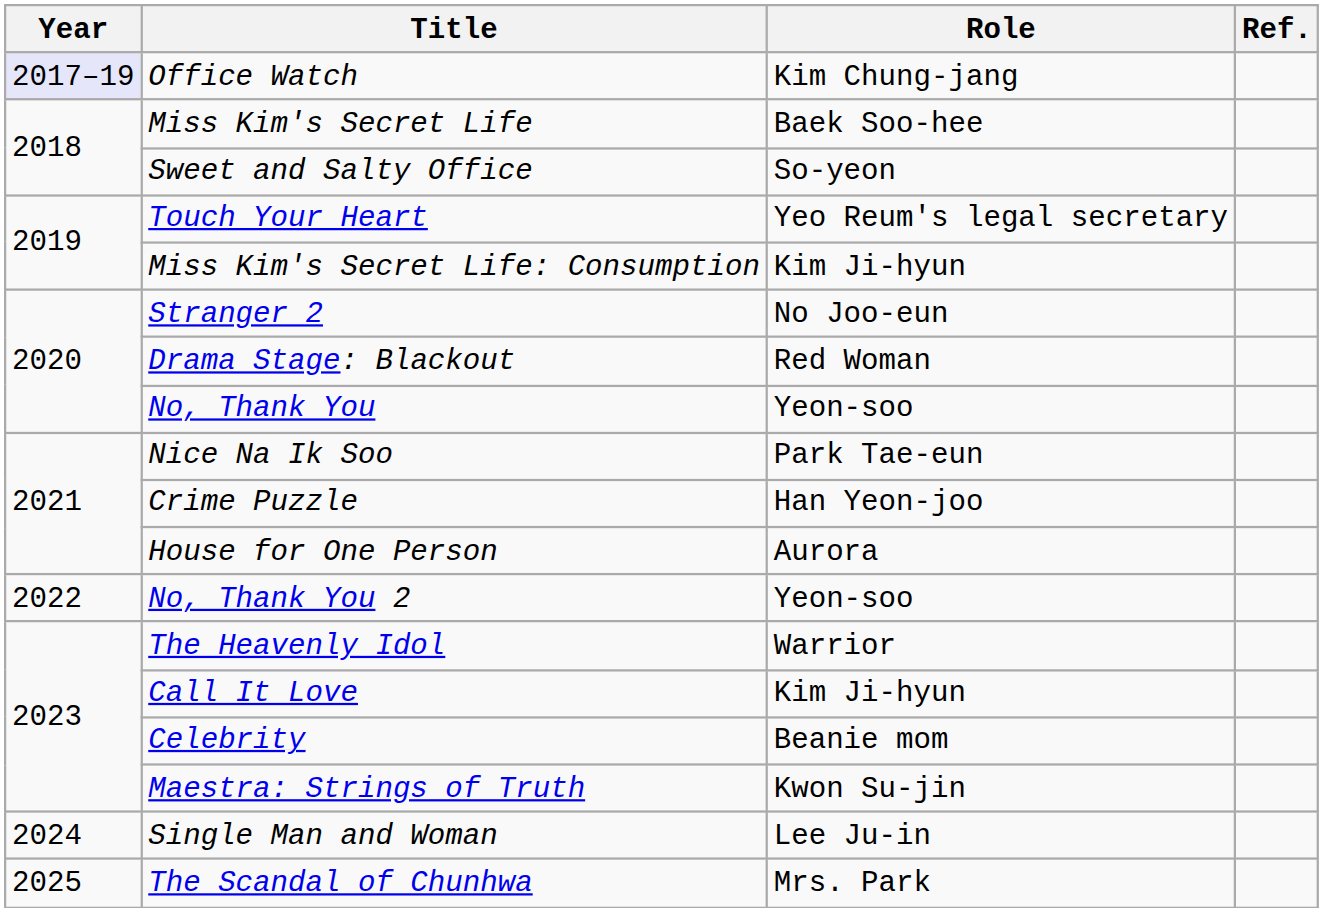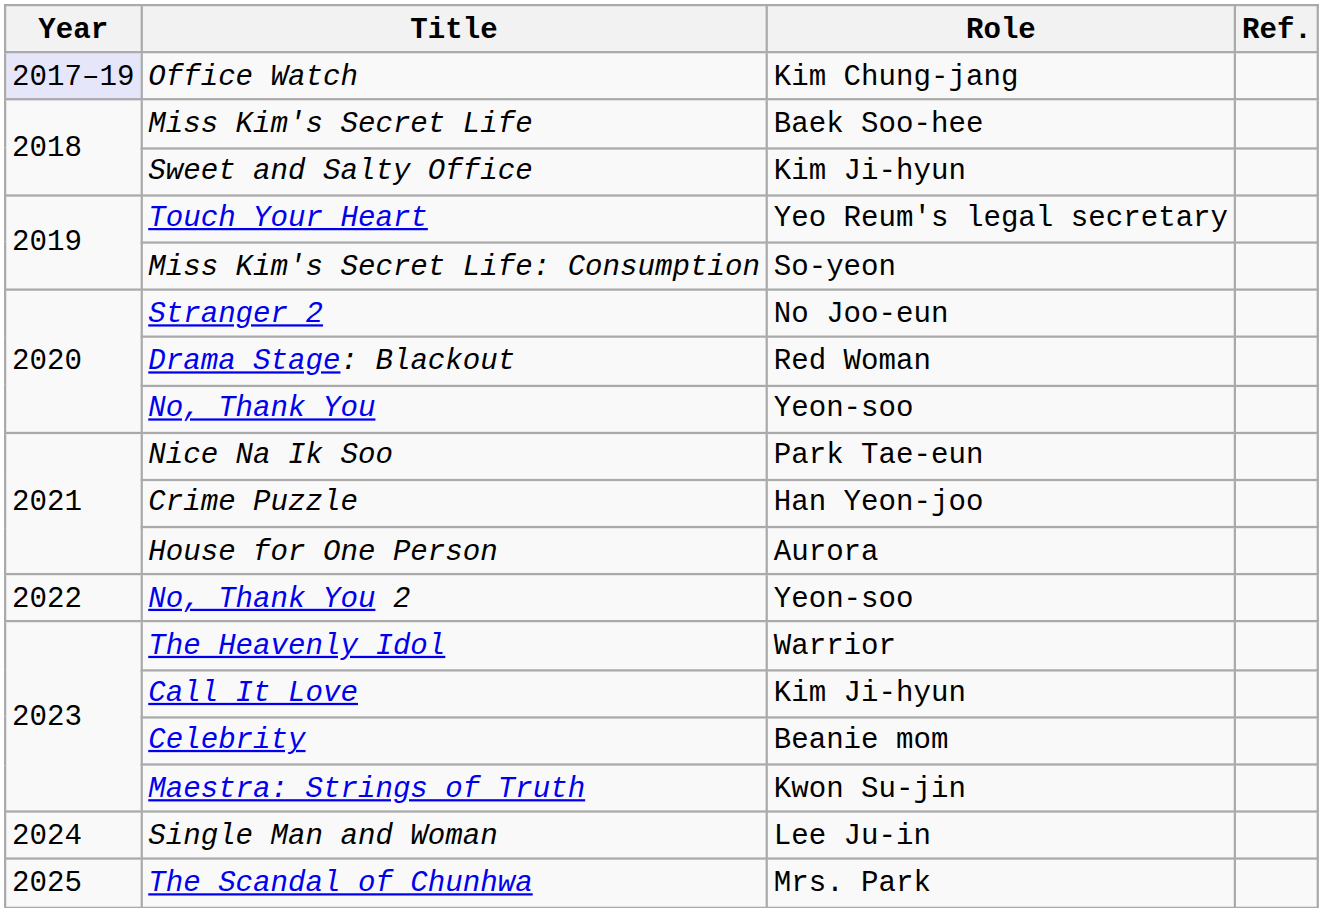Sweet and Salty Office | Role: So-yeon -> Kim Ji-hyun
Miss Kim's Secret Life: Consumption | Role: Kim Ji-hyun -> So-yeon
